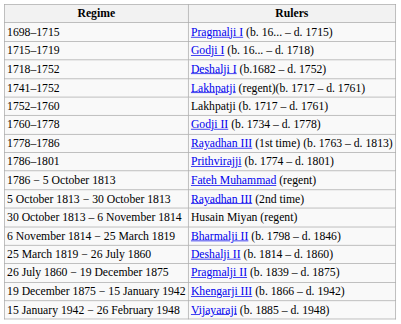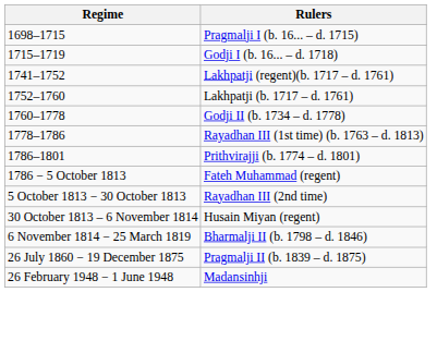- row: 1718–1752 | Deshalji I (b.1682 – d. 1752)
- row: 25 March 1819 − 26 July 1860 | Deshalji II (b. 1814 – d. 1860)
- row: 19 December 1875 − 15 January 1942 | Khengarji III (b. 1866 – d. 1942)
- row: 15 January 1942 − 26 February 1948 | Vijayaraji (b. 1885 – d. 1948)
+ row: 26 February 1948 − 1 June 1948 | Madansinhji
